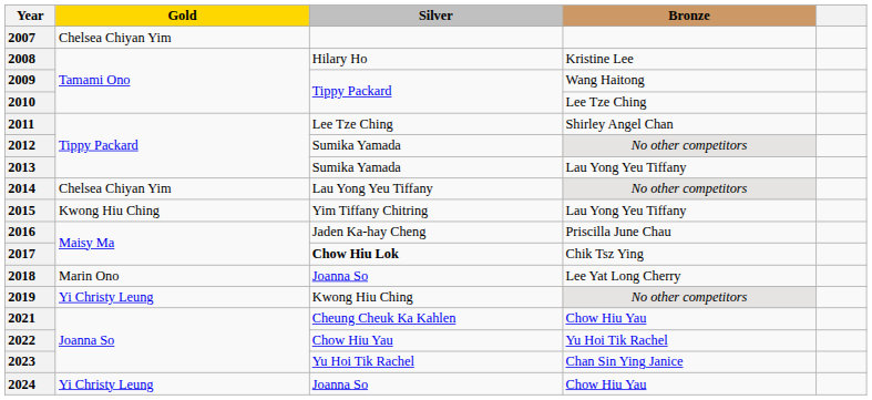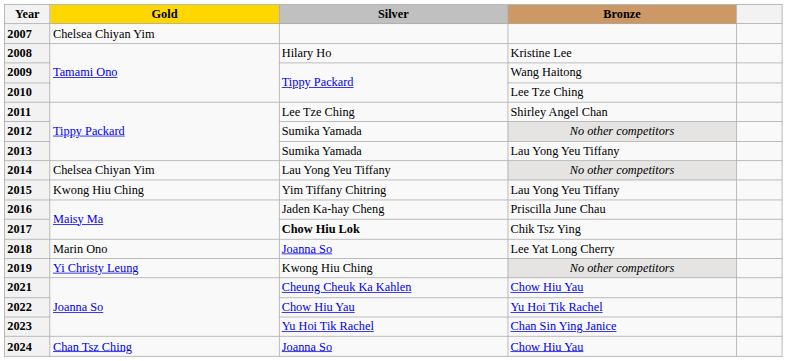2024 | Gold: Yi Christy Leung -> Chan Tsz Ching
